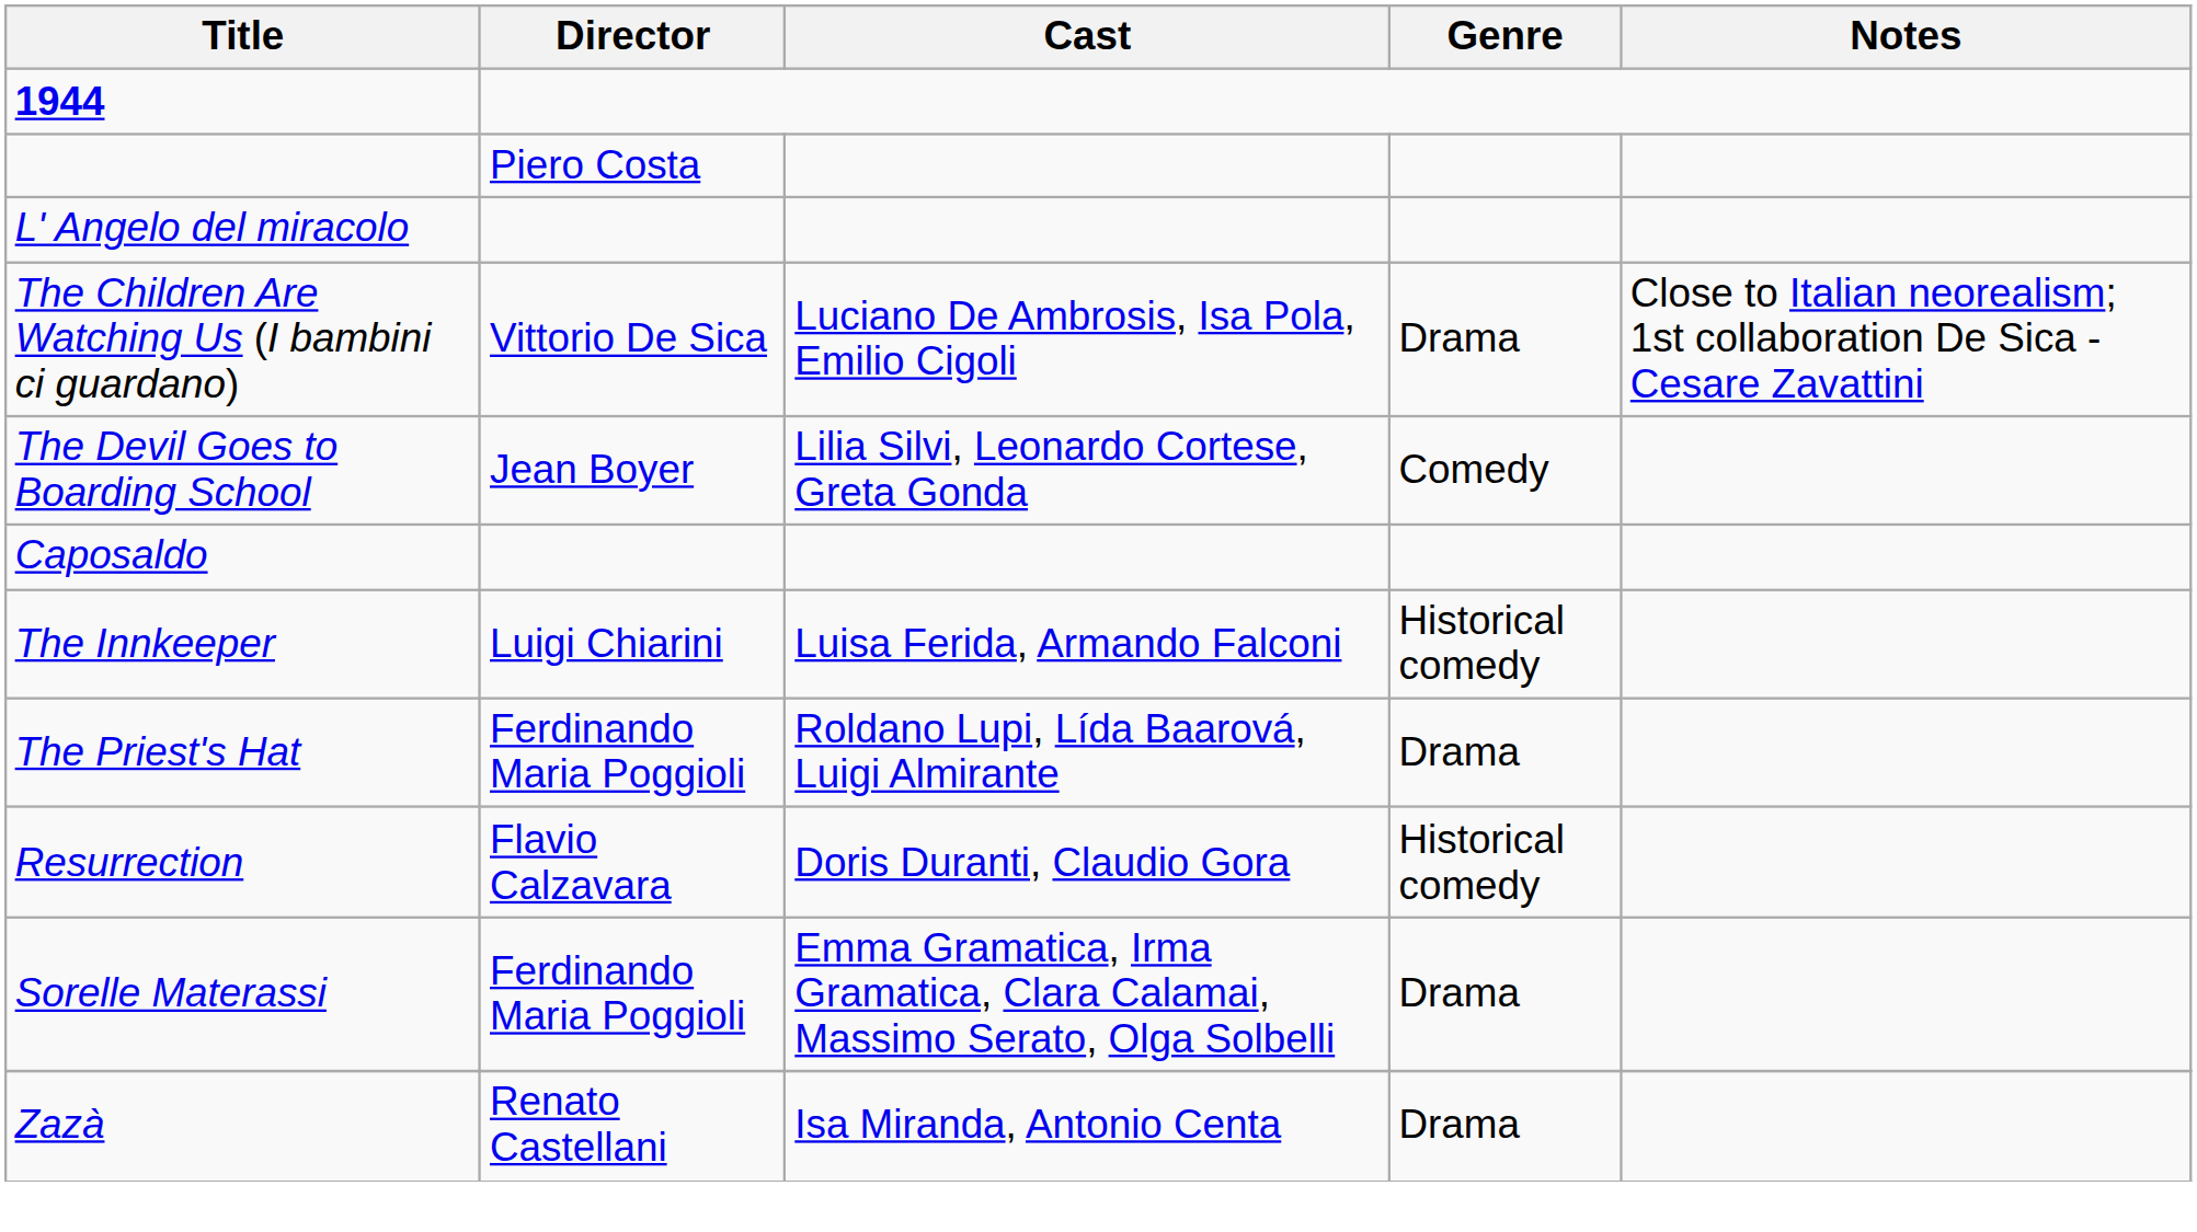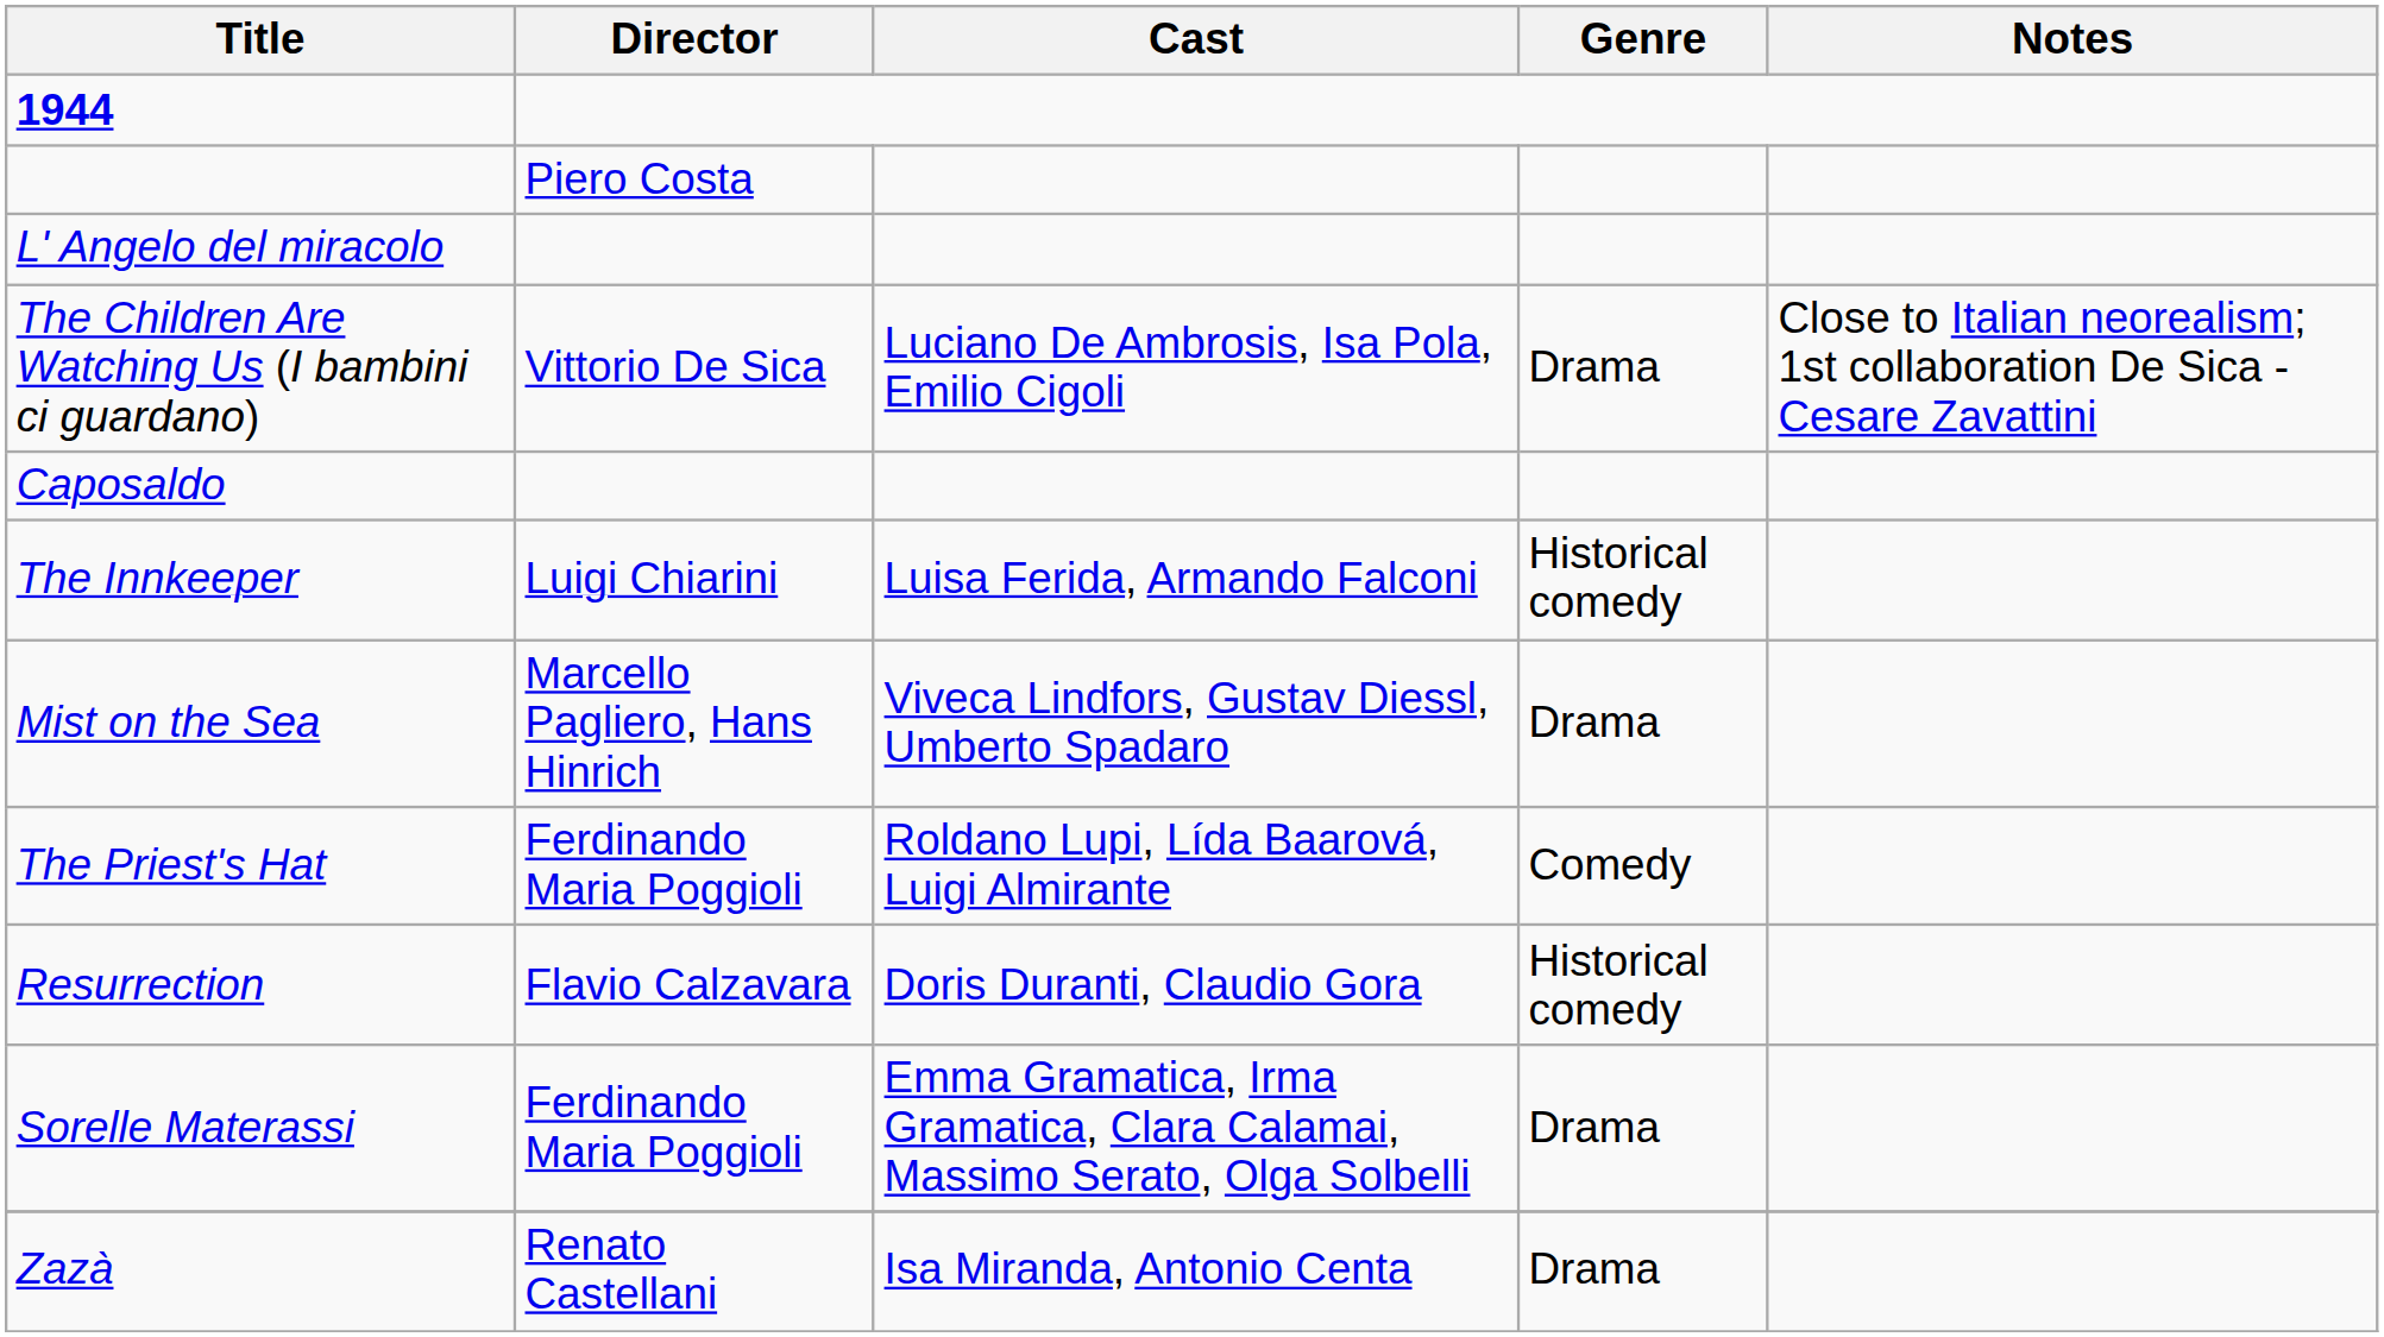- row: The Devil Goes to Boarding School | Jean Boyer | Lilia Silvi, Leonardo Cortese, Greta Gonda | Comedy
+ row: Mist on the Sea | Marcello Pagliero, Hans Hinrich | Viveca Lindfors, Gustav Diessl, Umberto Spadaro | Drama
The Priest's Hat | Genre: Drama -> Comedy
